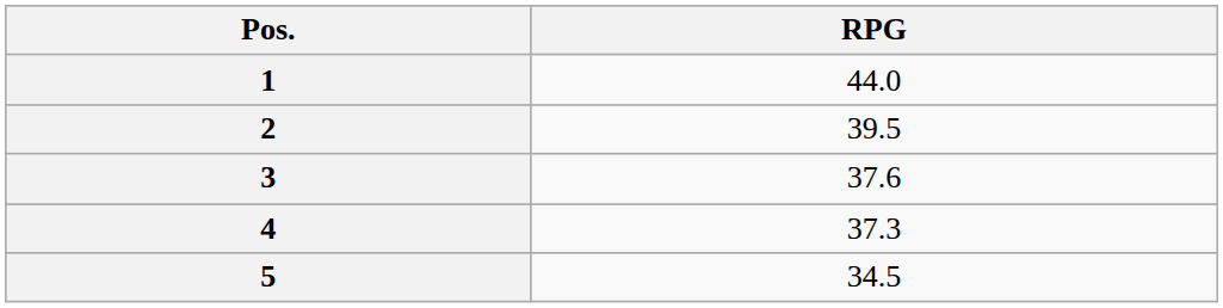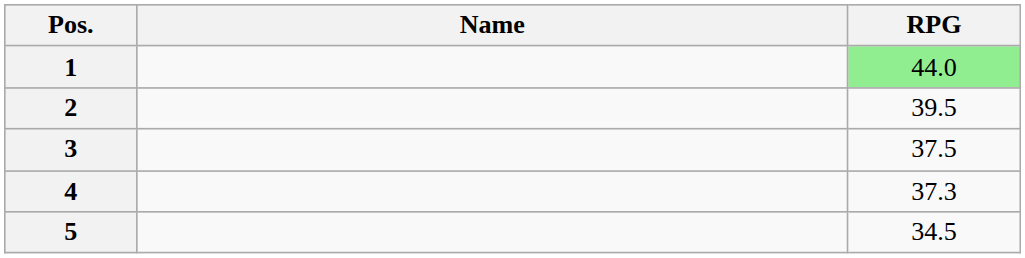+ column: Name
1 | RPG: no background -> lightgreen background
3 | RPG: 37.6 -> 37.5
